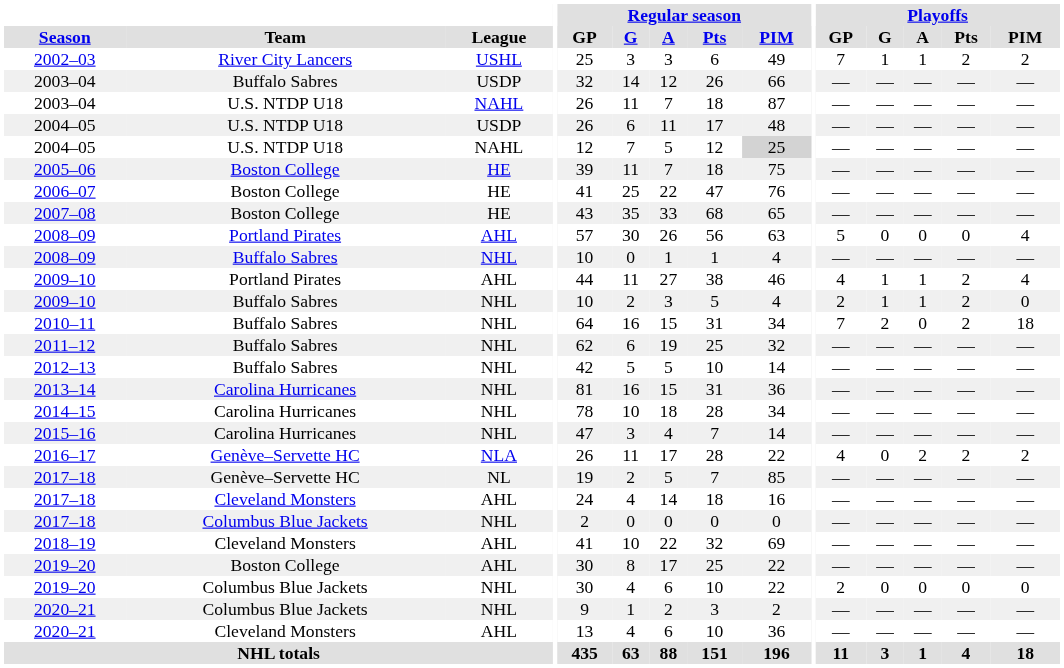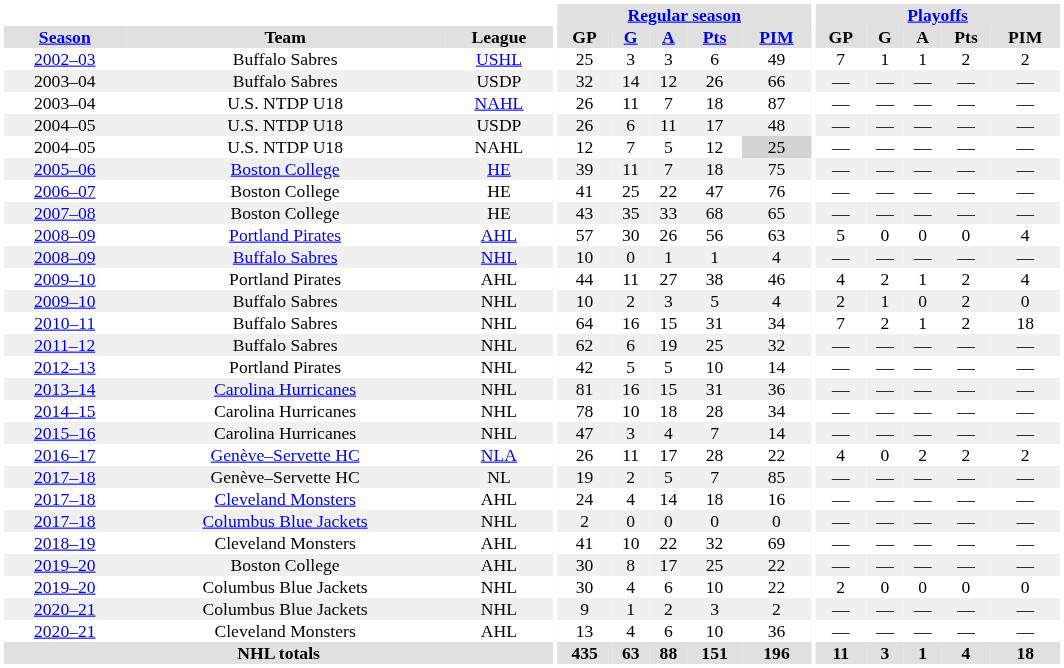2002–03 | Team: River City Lancers -> Buffalo Sabres
2009–10 / AHL | Playoffs / G: 1 -> 2
2009–10 / NHL | Playoffs / A: 1 -> 0
2010–11 | Playoffs / A: 0 -> 1
2012–13 | Team: Buffalo Sabres -> Portland Pirates
